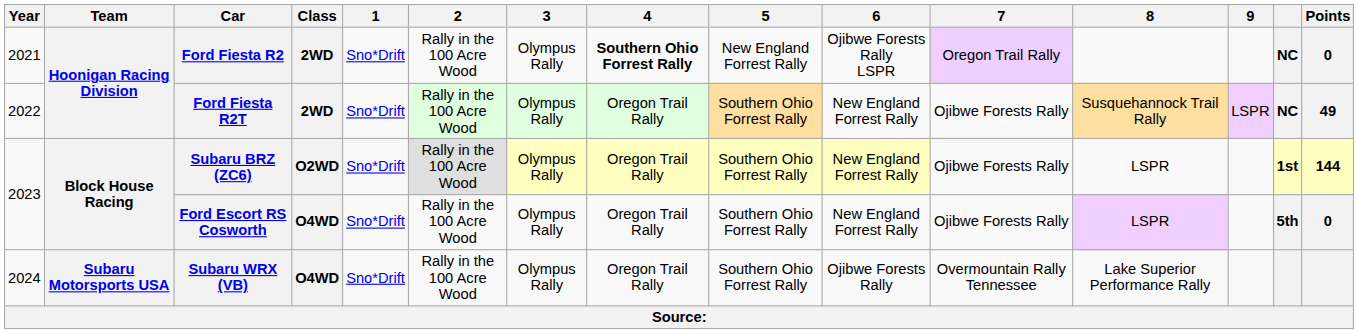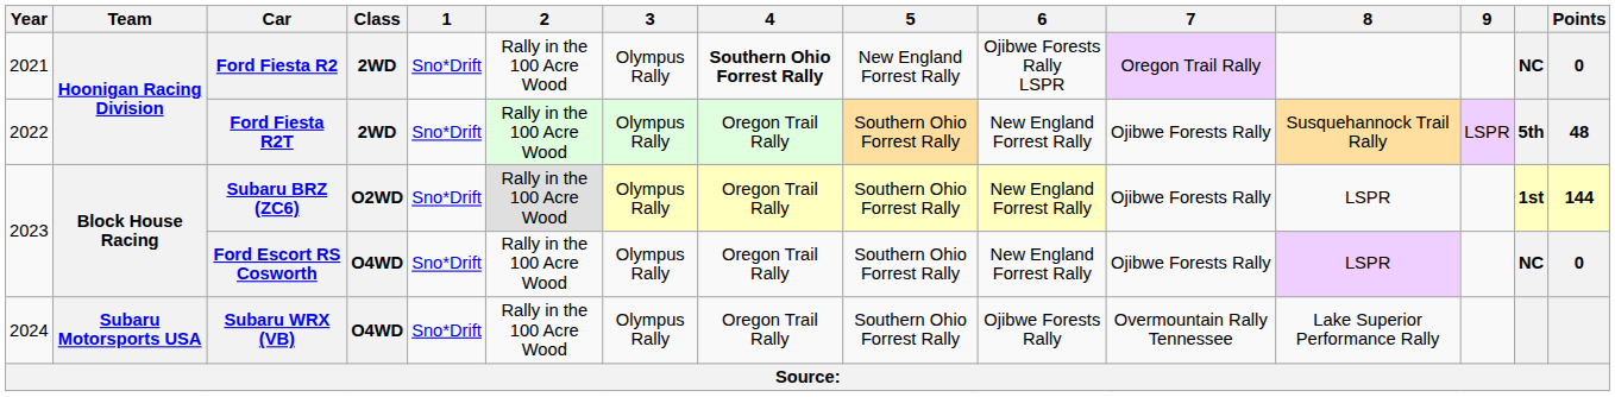Ford Fiesta R2T | column 14: NC -> 5th
Ford Fiesta R2T | Points: 49 -> 48
Ford Escort RS Cosworth | column 14: 5th -> NC
